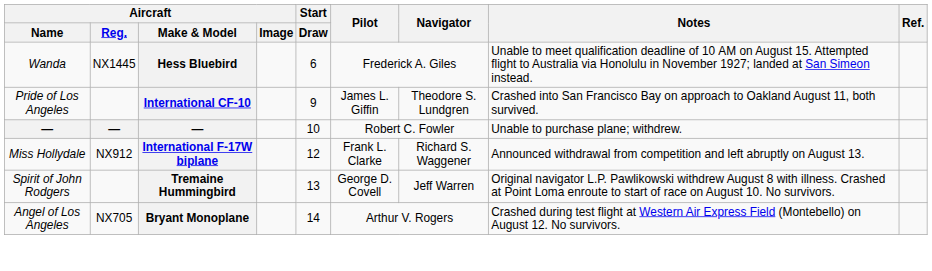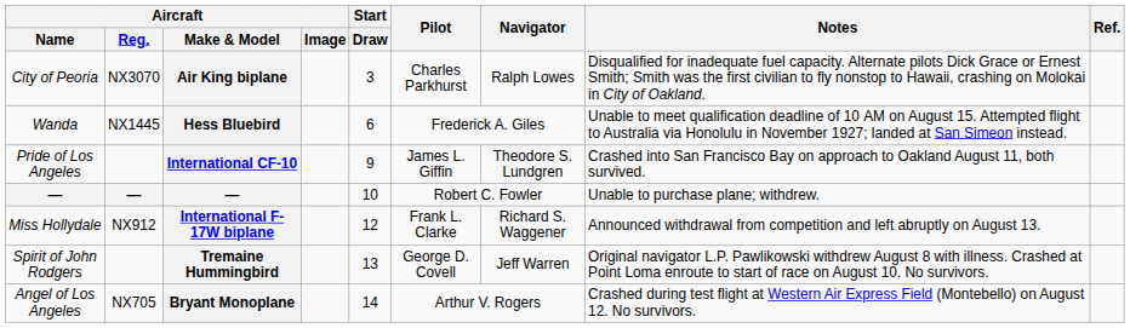+ row: City of Peoria | NX3070 | Air King biplane | 3 | Charles Parkhurst | Ralph Lowes | Disqualified for inadequate fuel capacity. Alternate pilots Dick Grace or Ernest Smith; Smith was the first civilian to fly nonstop to Hawaii, crashing on Molokai in City of Oakland.
